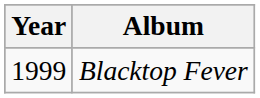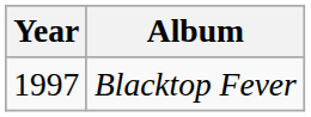Blacktop Fever | Year: 1999 -> 1997
